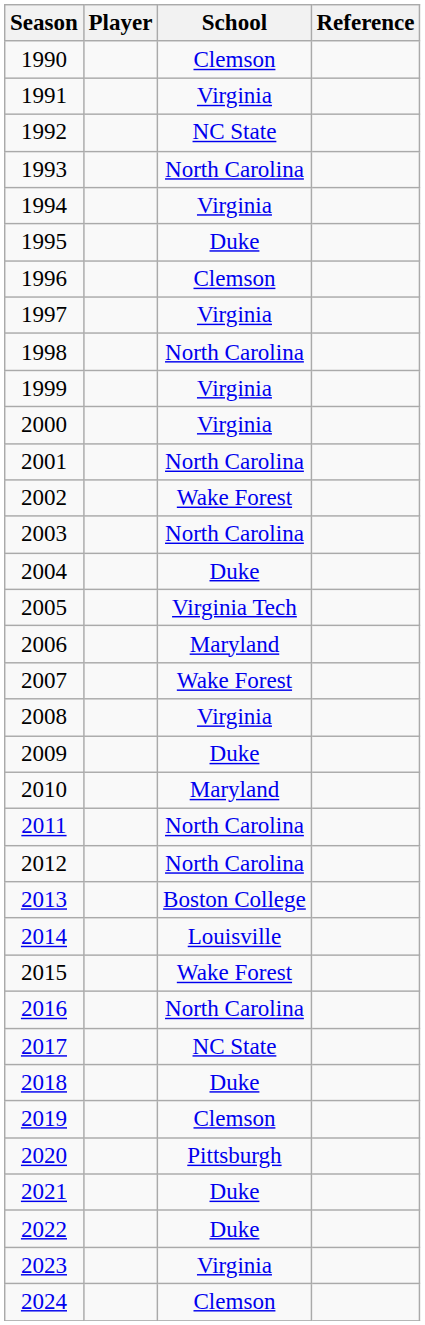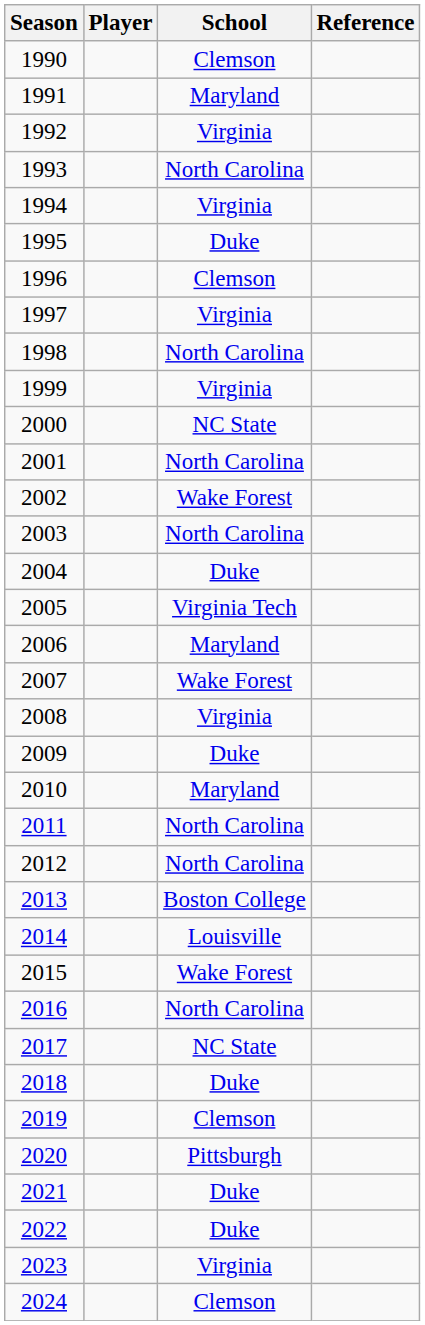1991 | School: Virginia -> Maryland
1992 | School: NC State -> Virginia
2000 | School: Virginia -> NC State
